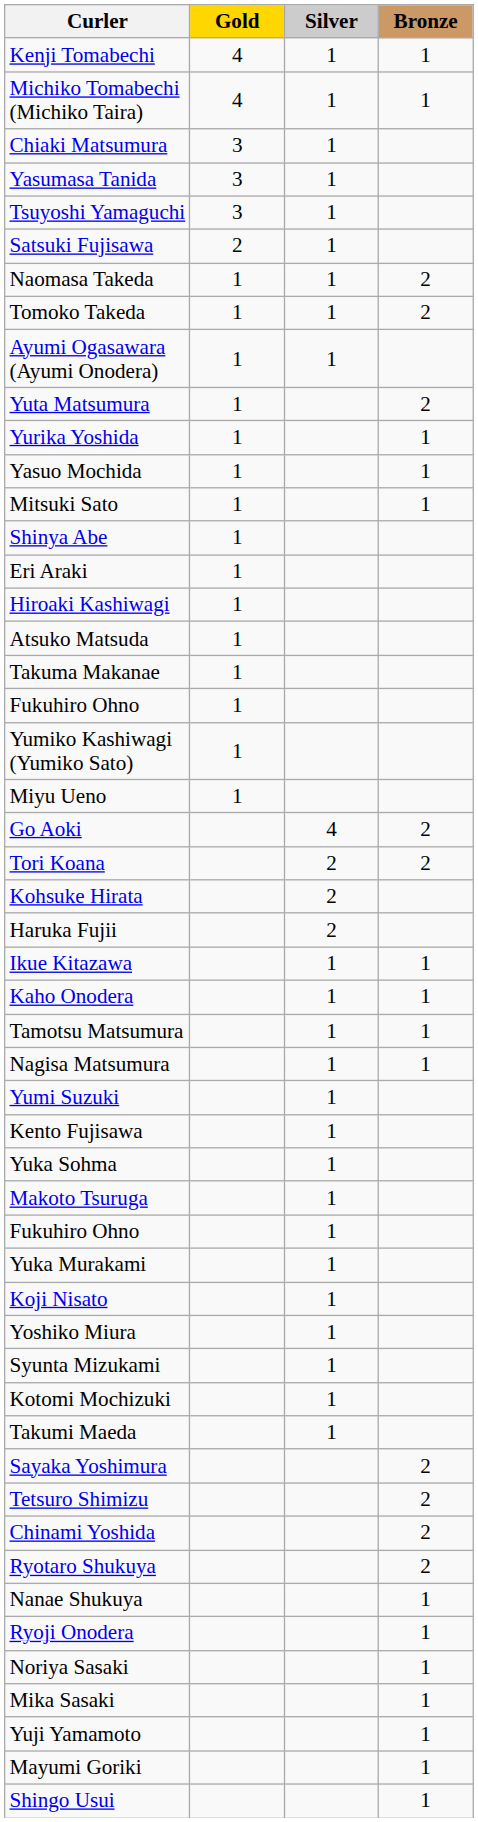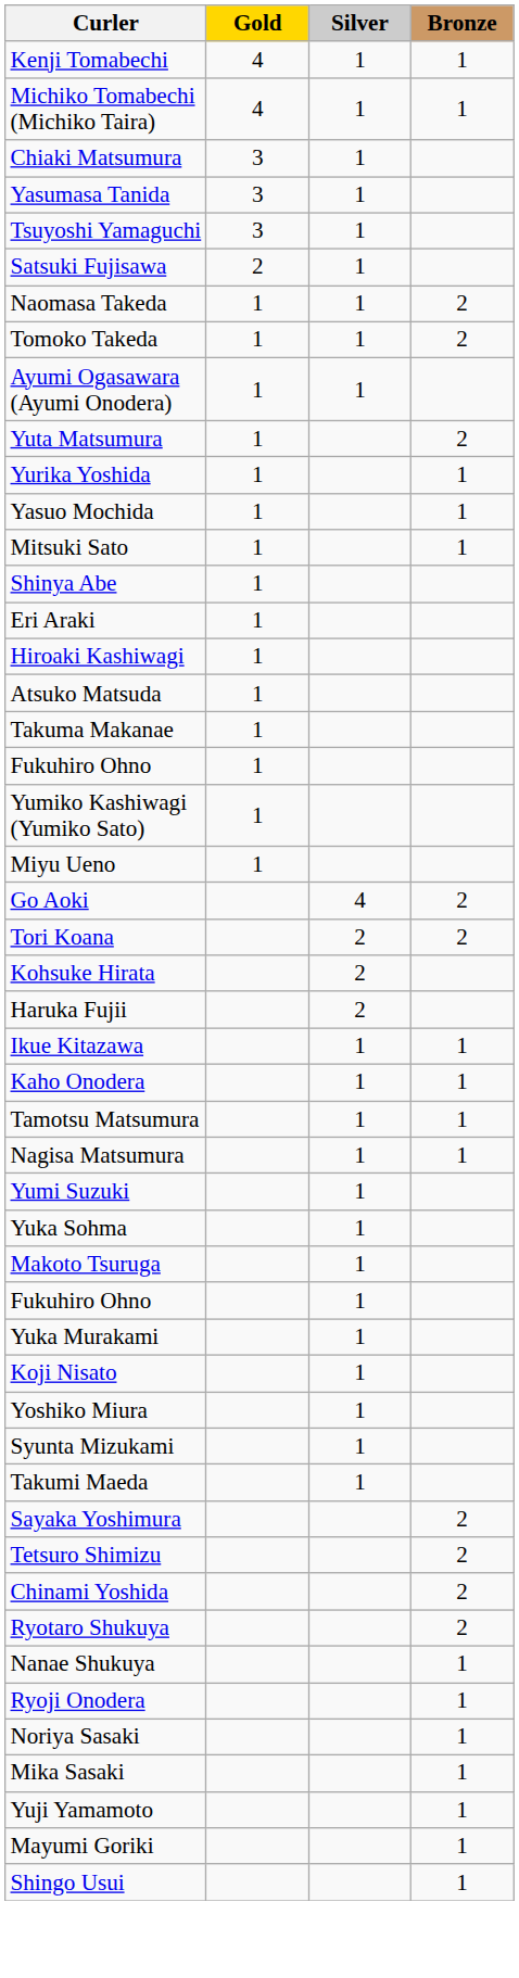- row: Kento Fujisawa | 1
- row: Kotomi Mochizuki | 1
